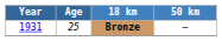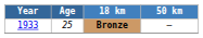Bronze | Year: 1931 -> 1933
